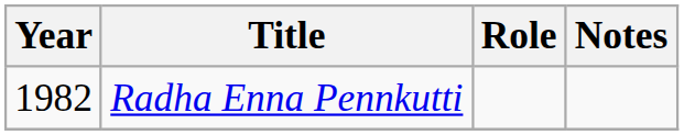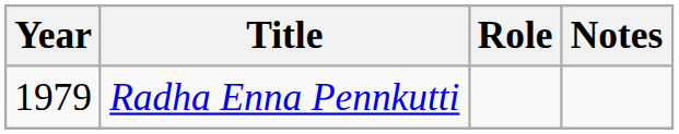Radha Enna Pennkutti | Year: 1982 -> 1979
